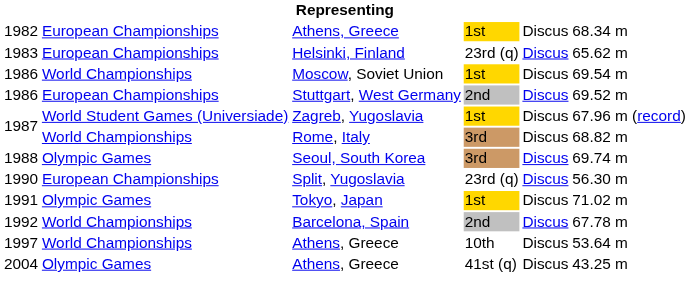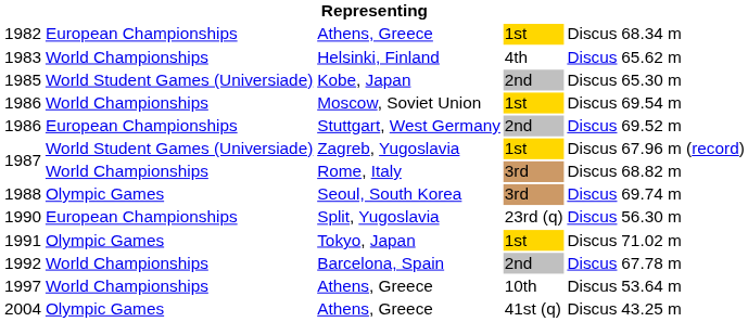1983 | column 2: European Championships -> World Championships
1983 | column 4: 23rd (q) -> 4th
+ row: 1985 | World Student Games (Universiade) | Kobe, Japan | 2nd | Discus | 65.30 m
